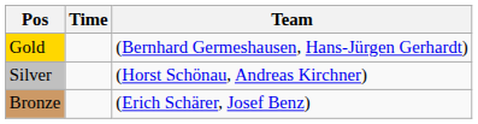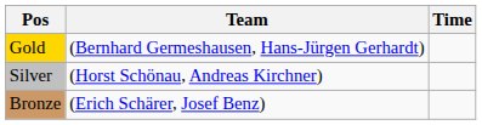columns swapped: Team <-> Time
